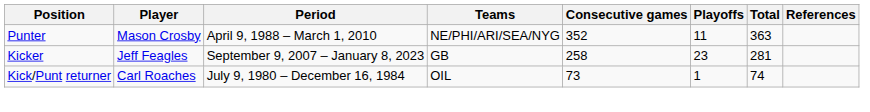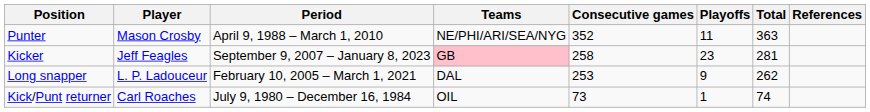Kicker | Teams: no background -> pink background
+ row: Long snapper | L. P. Ladouceur | February 10, 2005 – March 1, 2021 | DAL | 253 | 9 | 262
